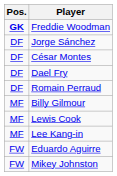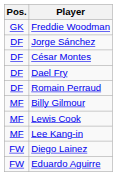Freddie Woodman | Pos.: bold -> normal
+ row: FW | Diego Lainez
- row: FW | Mikey Johnston
